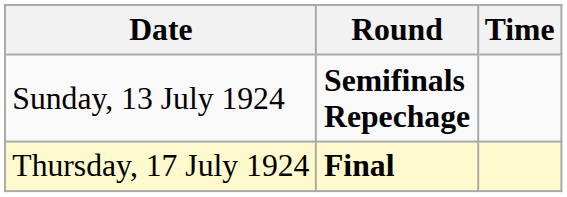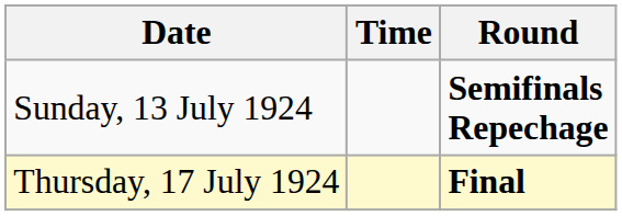columns swapped: Time <-> Round
